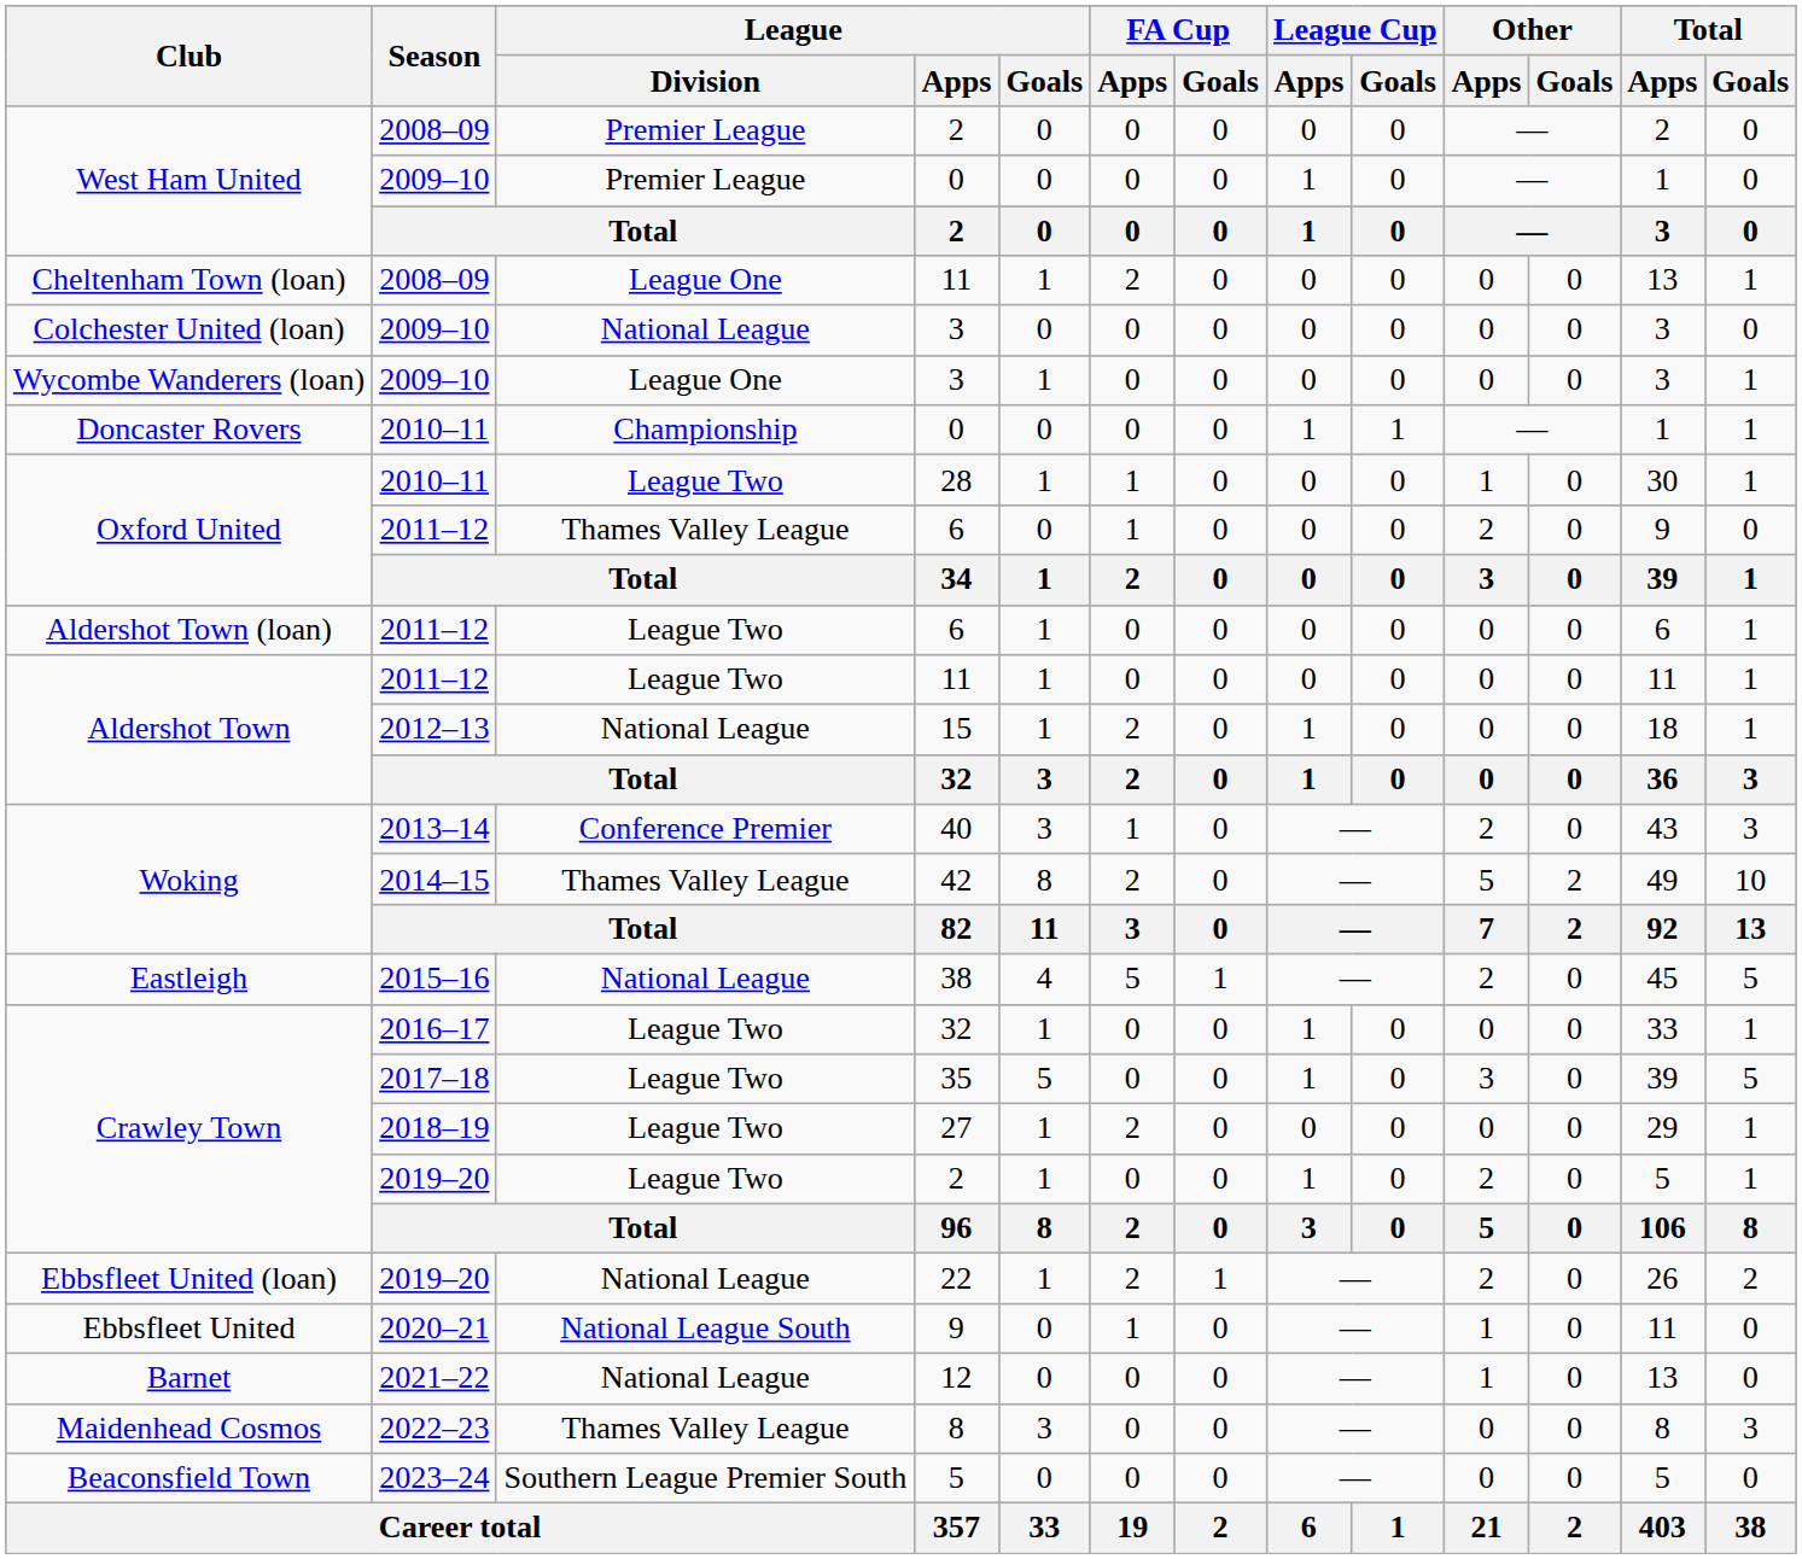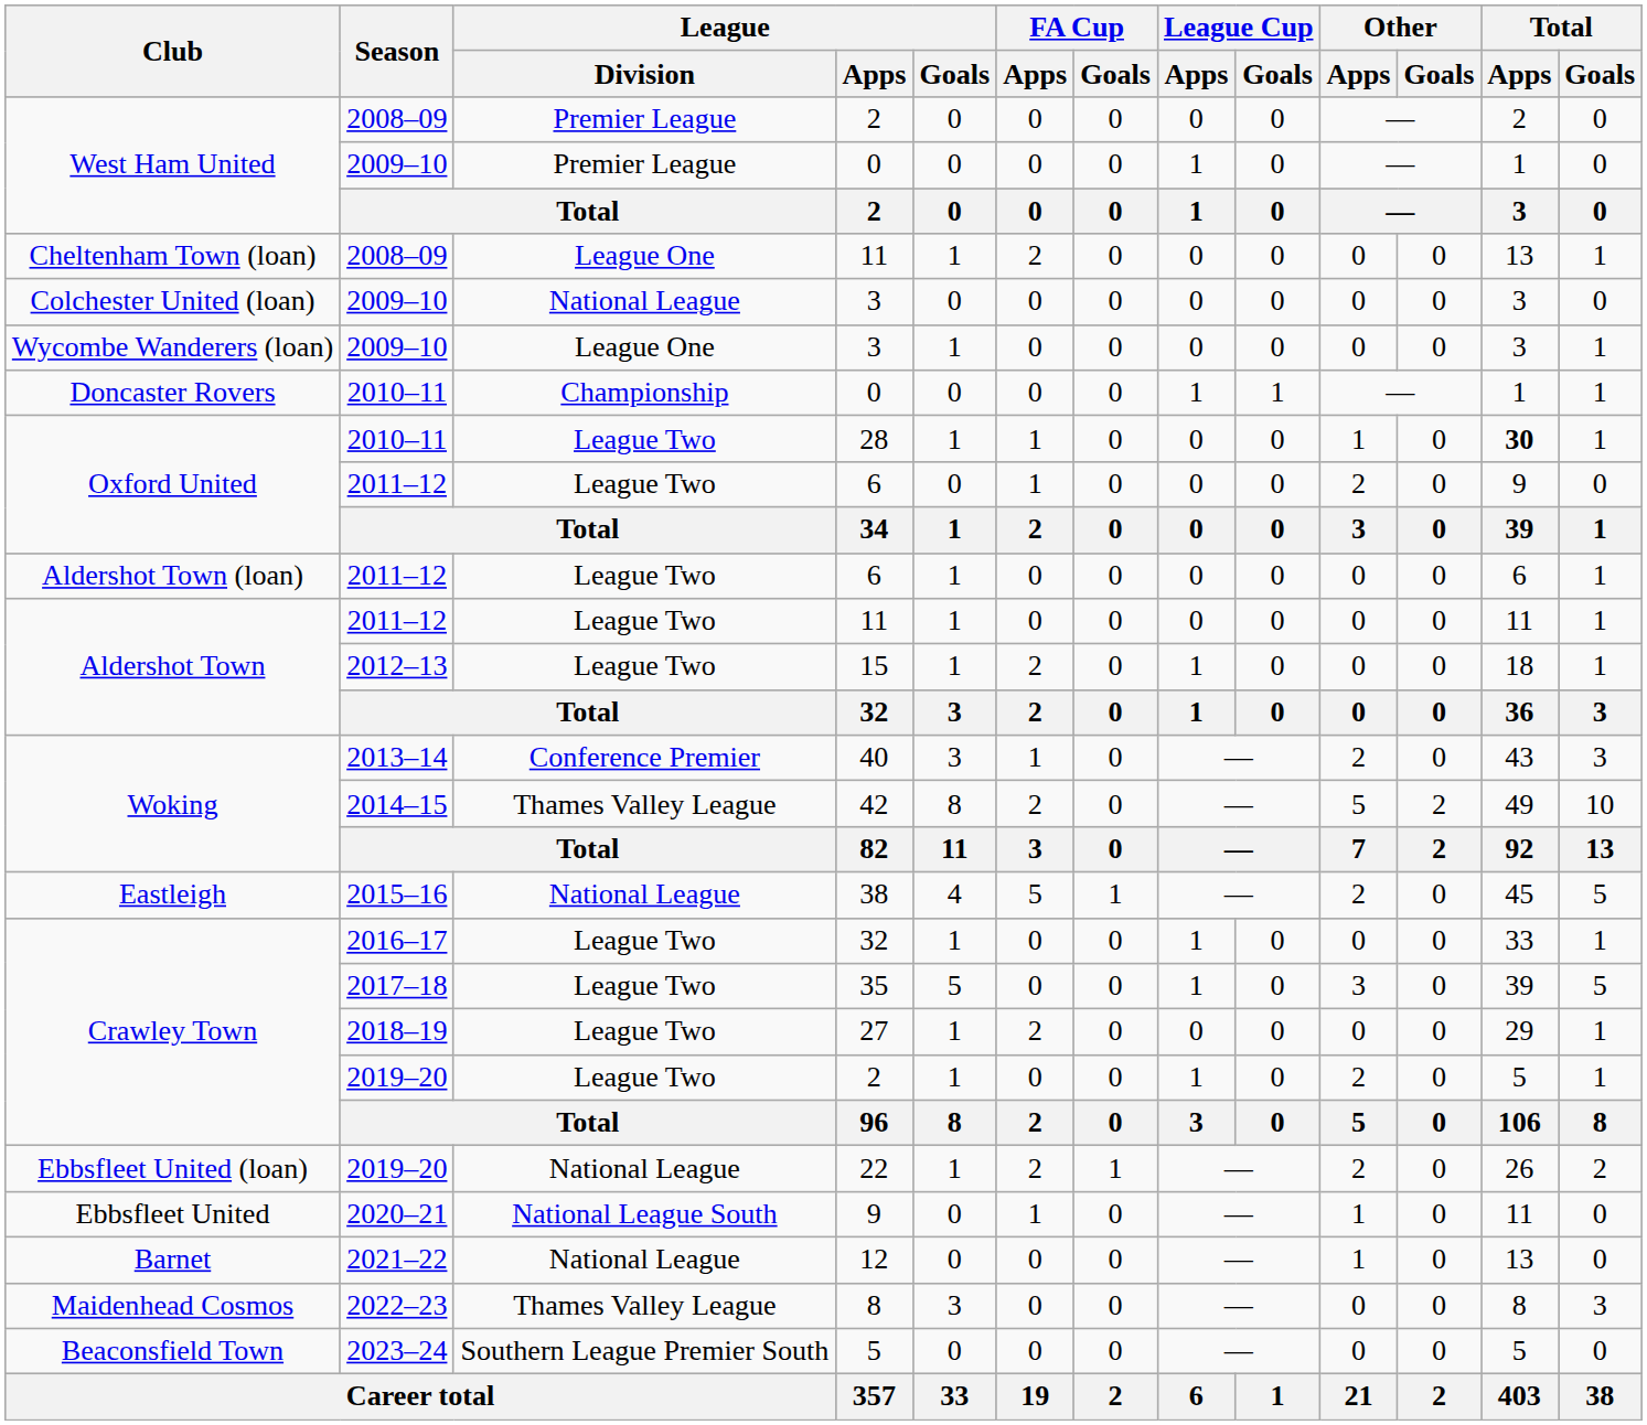28 | Total / Apps: normal -> bold
Oxford United / 6 | League / Division: Thames Valley League -> League Two
15 | League / Division: National League -> League Two
